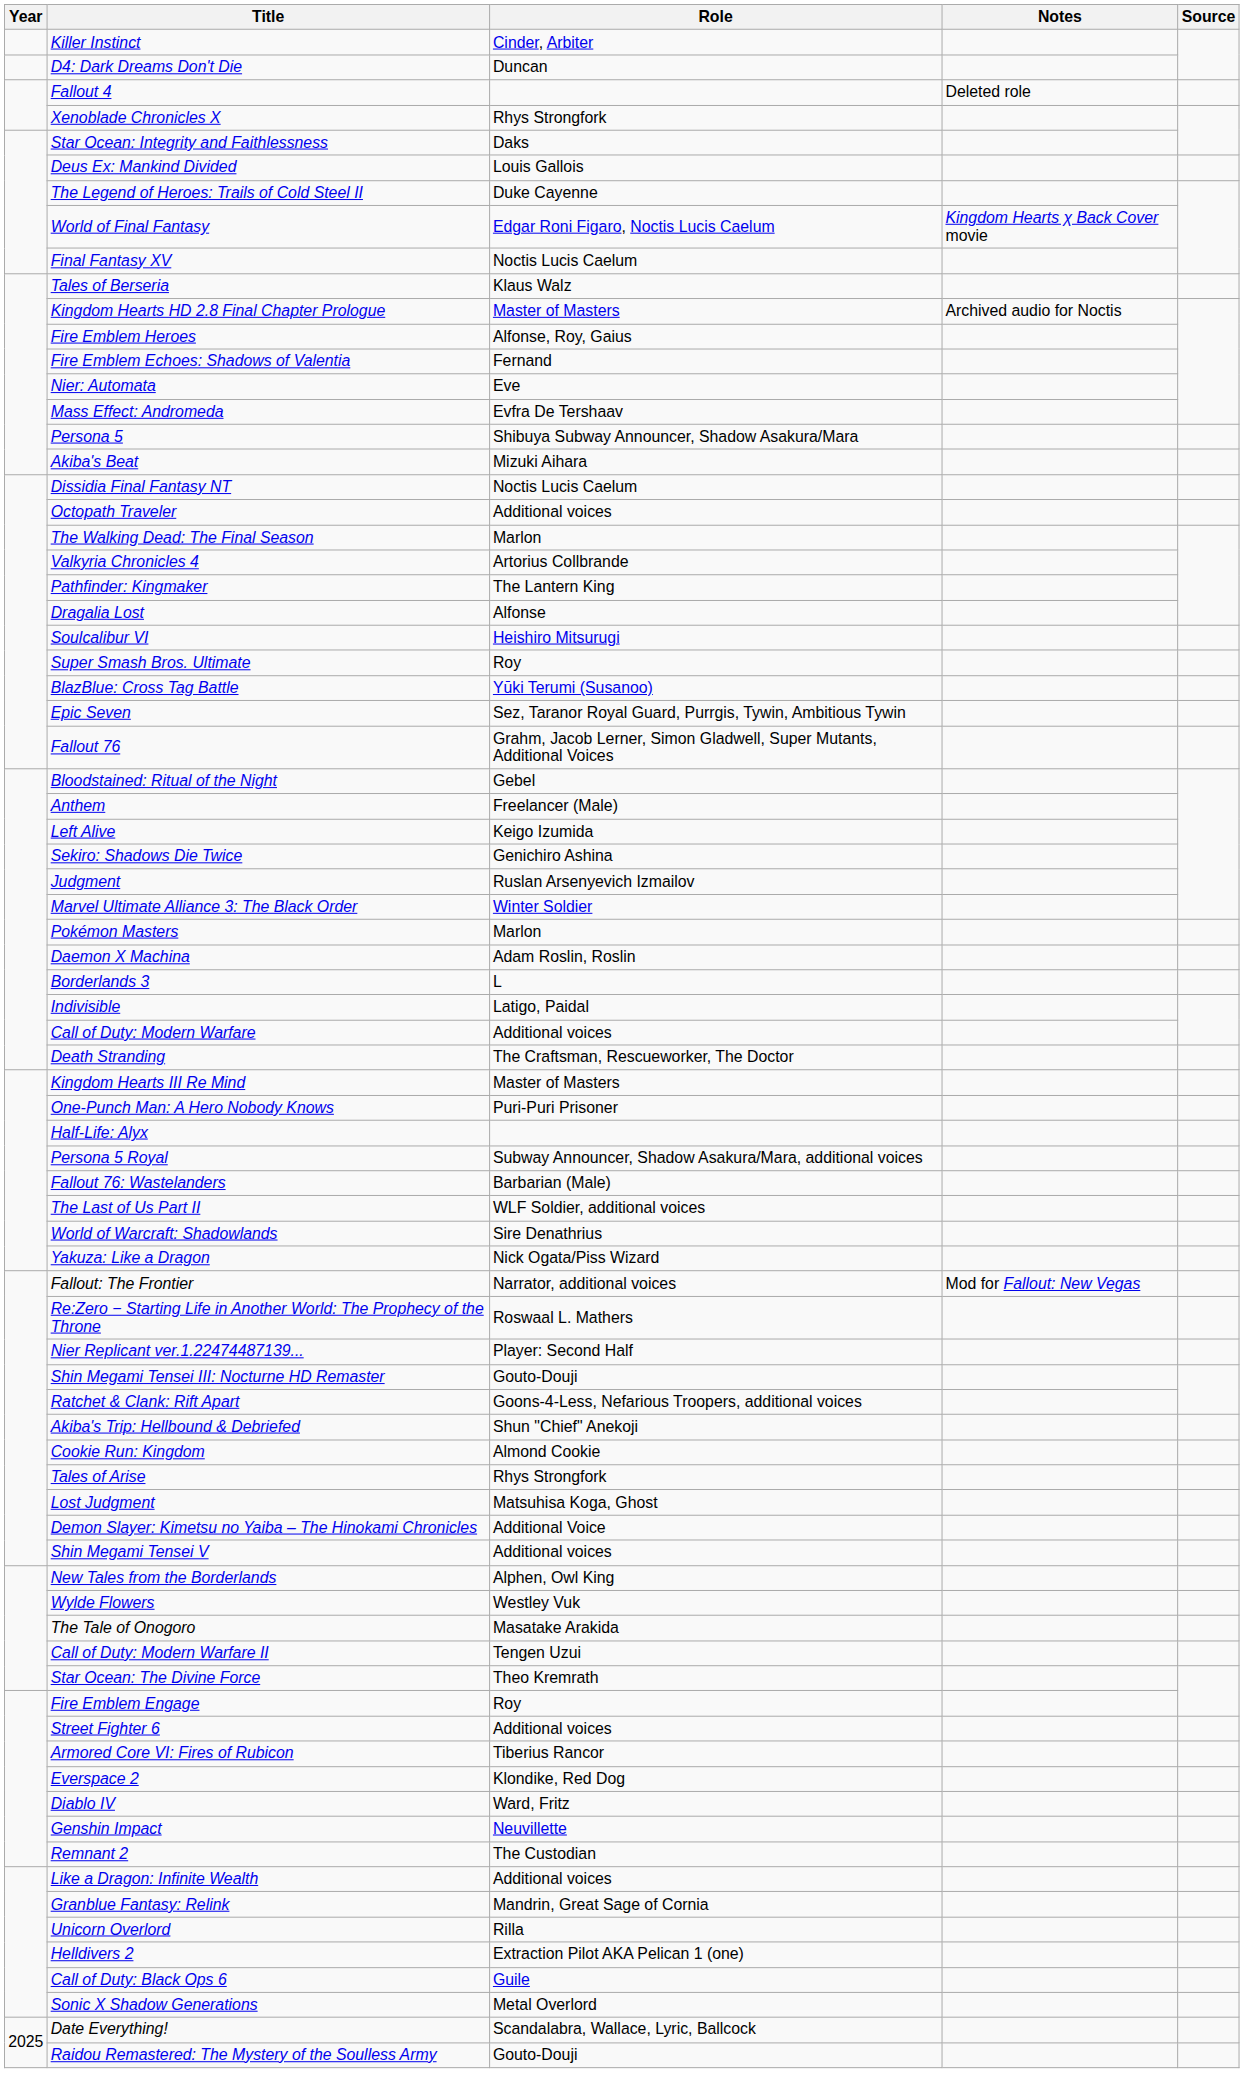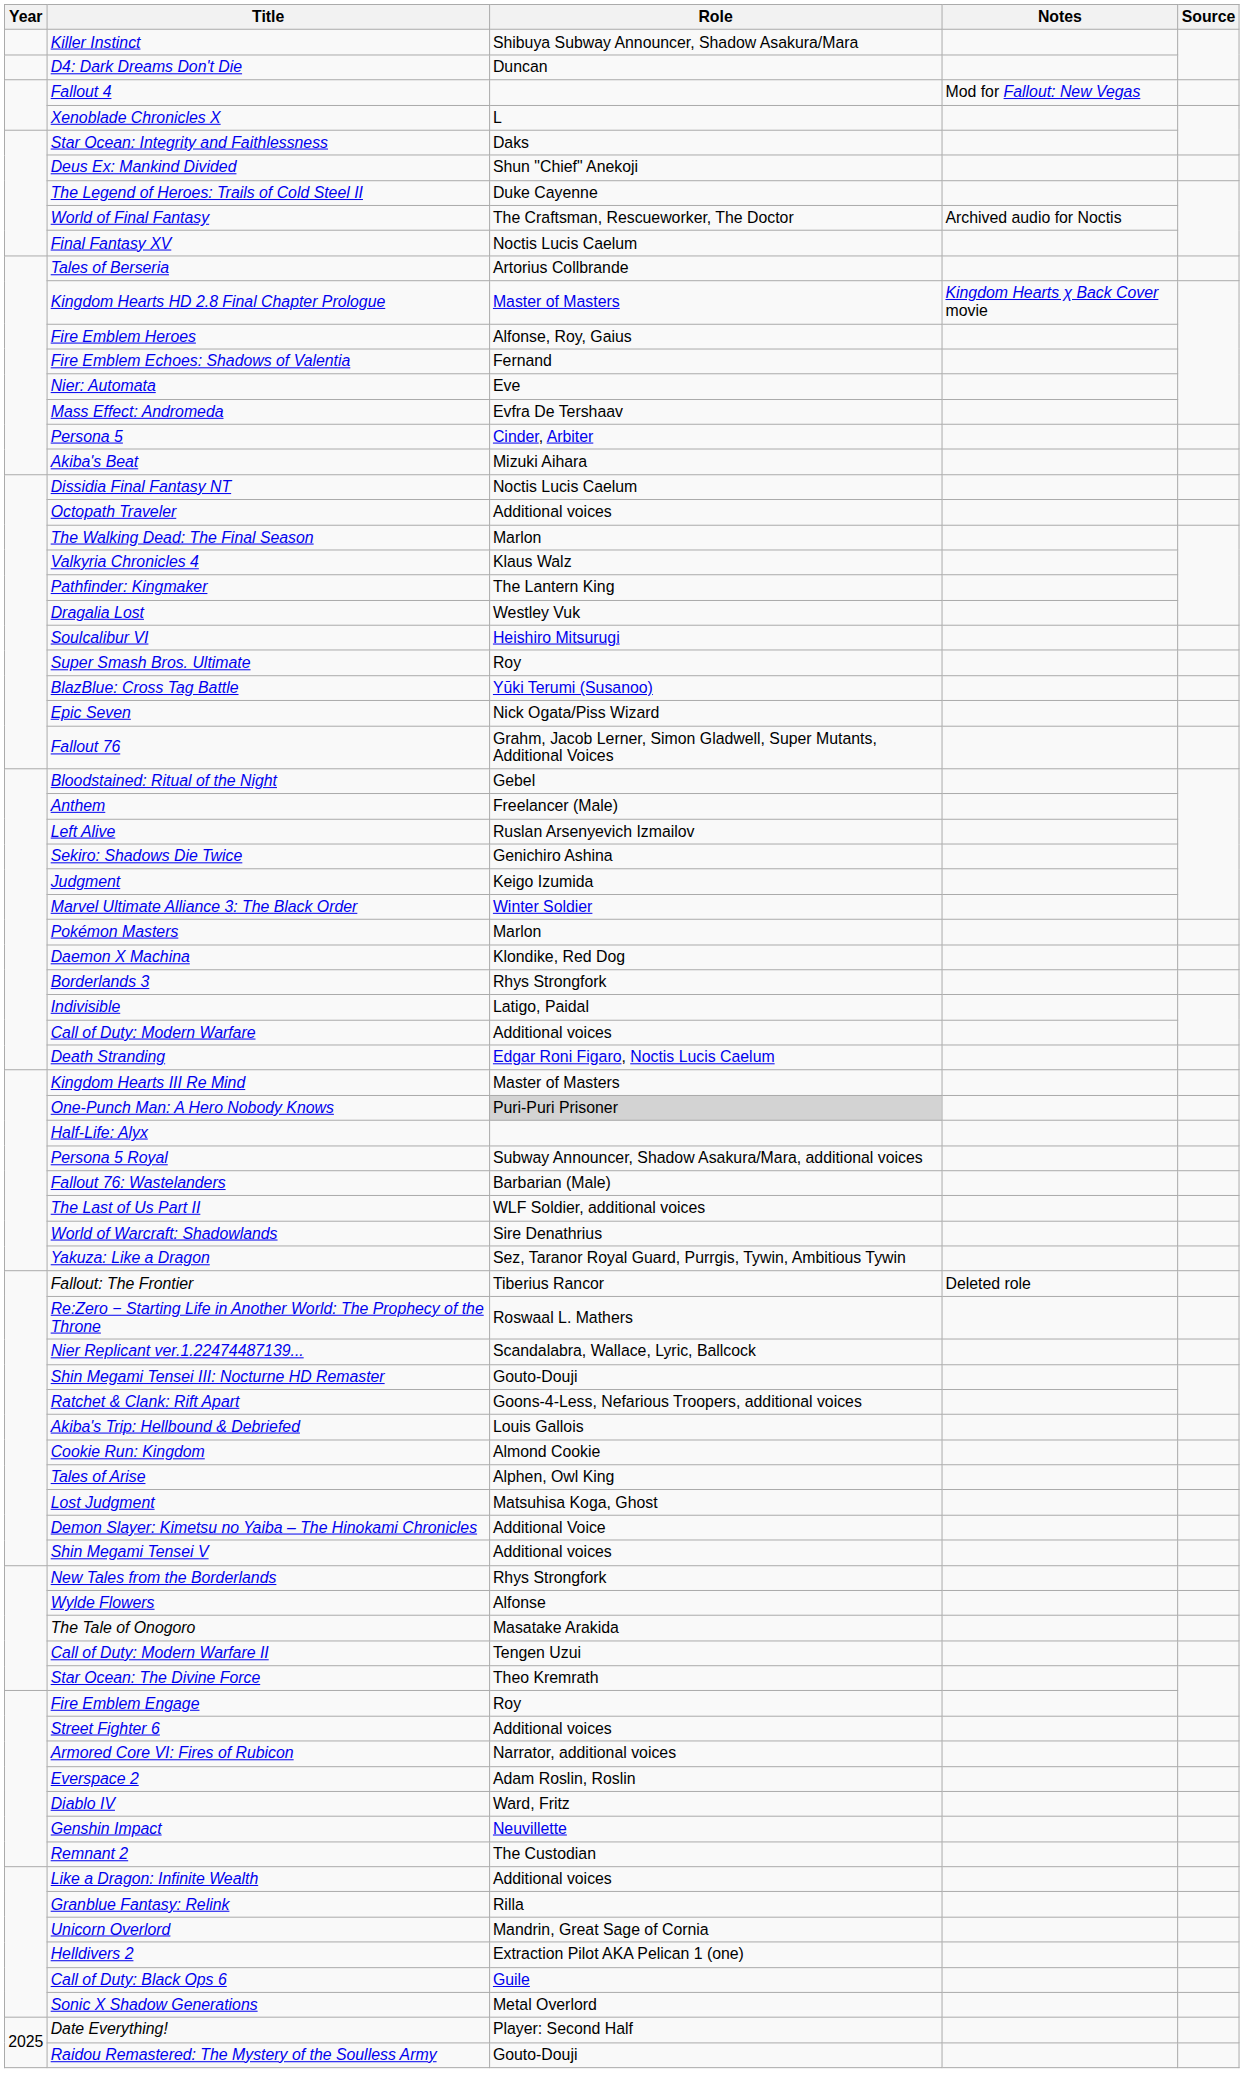Killer Instinct | Role: Cinder, Arbiter -> Shibuya Subway Announcer, Shadow Asakura/Mara
Fallout 4 | Notes: Deleted role -> Mod for Fallout: New Vegas
Xenoblade Chronicles X | Role: Rhys Strongfork -> L
Deus Ex: Mankind Divided | Role: Louis Gallois -> Shun "Chief" Anekoji
World of Final Fantasy | Role: Edgar Roni Figaro, Noctis Lucis Caelum -> The Craftsman, Rescueworker, The Doctor
World of Final Fantasy | Notes: Kingdom Hearts χ Back Cover movie -> Archived audio for Noctis
Tales of Berseria | Role: Klaus Walz -> Artorius Collbrande
Kingdom Hearts HD 2.8 Final Chapter Prologue | Notes: Archived audio for Noctis -> Kingdom Hearts χ Back Cover movie
Persona 5 | Role: Shibuya Subway Announcer, Shadow Asakura/Mara -> Cinder, Arbiter
Valkyria Chronicles 4 | Role: Artorius Collbrande -> Klaus Walz
Dragalia Lost | Role: Alfonse -> Westley Vuk
Epic Seven | Role: Sez, Taranor Royal Guard, Purrgis, Tywin, Ambitious Tywin -> Nick Ogata/Piss Wizard
Left Alive | Role: Keigo Izumida -> Ruslan Arsenyevich Izmailov
Judgment | Role: Ruslan Arsenyevich Izmailov -> Keigo Izumida
Daemon X Machina | Role: Adam Roslin, Roslin -> Klondike, Red Dog
Borderlands 3 | Role: L -> Rhys Strongfork
Death Stranding | Role: The Craftsman, Rescueworker, The Doctor -> Edgar Roni Figaro, Noctis Lucis Caelum
One-Punch Man: A Hero Nobody Knows | Role: no background -> lightgrey background
Yakuza: Like a Dragon | Role: Nick Ogata/Piss Wizard -> Sez, Taranor Royal Guard, Purrgis, Tywin, Ambitious Tywin
Fallout: The Frontier | Role: Narrator, additional voices -> Tiberius Rancor
Fallout: The Frontier | Notes: Mod for Fallout: New Vegas -> Deleted role
Nier Replicant ver.1.22474487139... | Role: Player: Second Half -> Scandalabra, Wallace, Lyric, Ballcock
Akiba's Trip: Hellbound & Debriefed | Role: Shun "Chief" Anekoji -> Louis Gallois
Tales of Arise | Role: Rhys Strongfork -> Alphen, Owl King
New Tales from the Borderlands | Role: Alphen, Owl King -> Rhys Strongfork
Wylde Flowers | Role: Westley Vuk -> Alfonse
Armored Core VI: Fires of Rubicon | Role: Tiberius Rancor -> Narrator, additional voices
Everspace 2 | Role: Klondike, Red Dog -> Adam Roslin, Roslin
Granblue Fantasy: Relink | Role: Mandrin, Great Sage of Cornia -> Rilla
Unicorn Overlord | Role: Rilla -> Mandrin, Great Sage of Cornia
Date Everything! | Role: Scandalabra, Wallace, Lyric, Ballcock -> Player: Second Half
